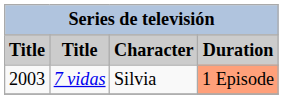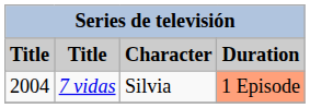7 vidas | column 1: 2003 -> 2004
